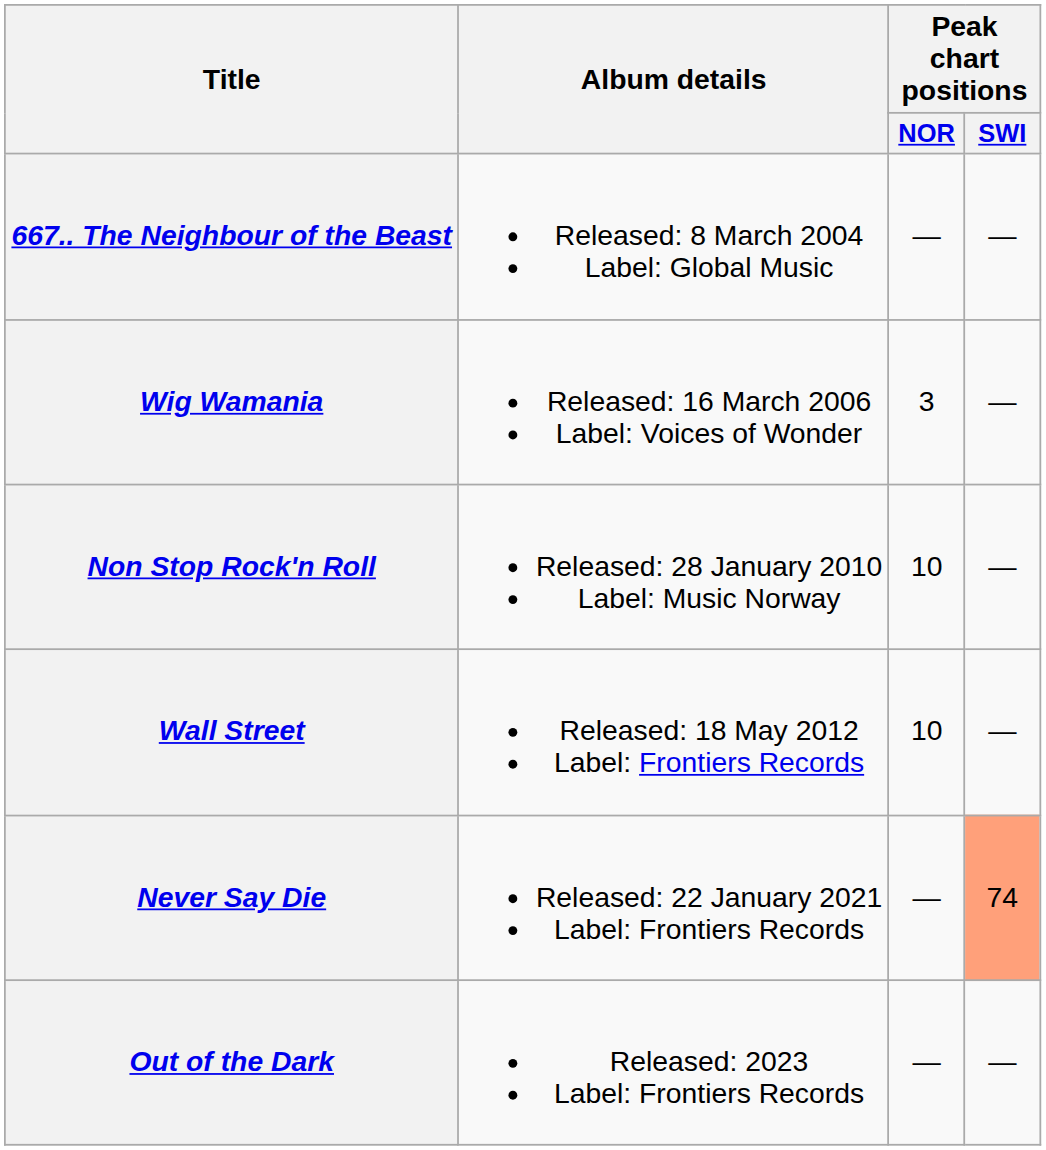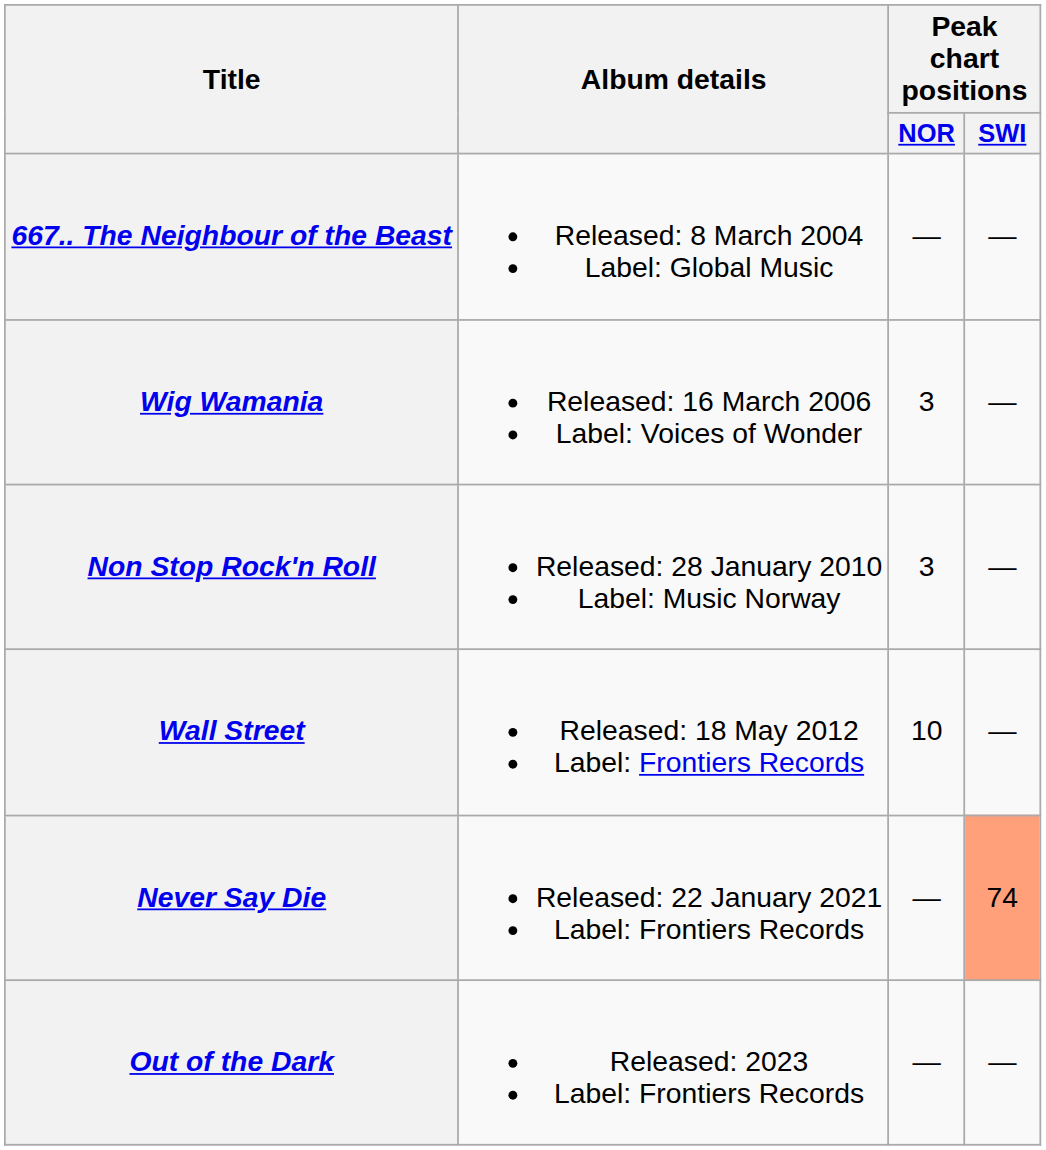Non Stop Rock'n Roll | Peak chart positions / NOR: 10 -> 3
